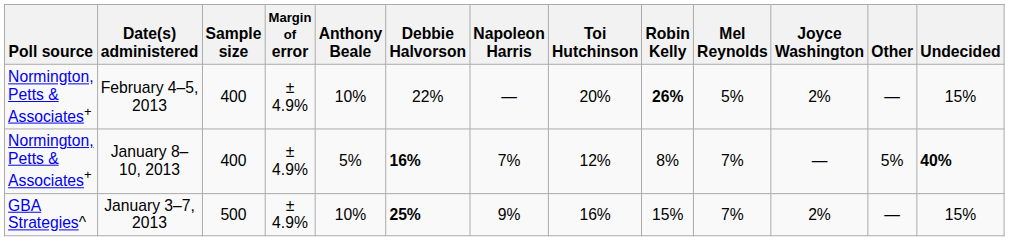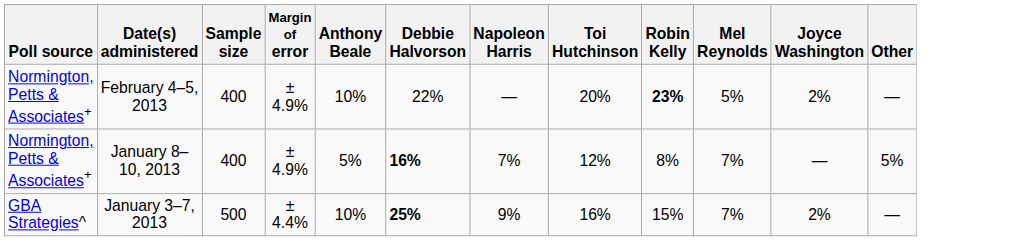- column: Undecided | 15% | 40% | 15%
February 4–5, 2013 | Robin Kelly: 26% -> 23%
January 3–7, 2013 | Margin of error: ± 4.9% -> ± 4.4%
